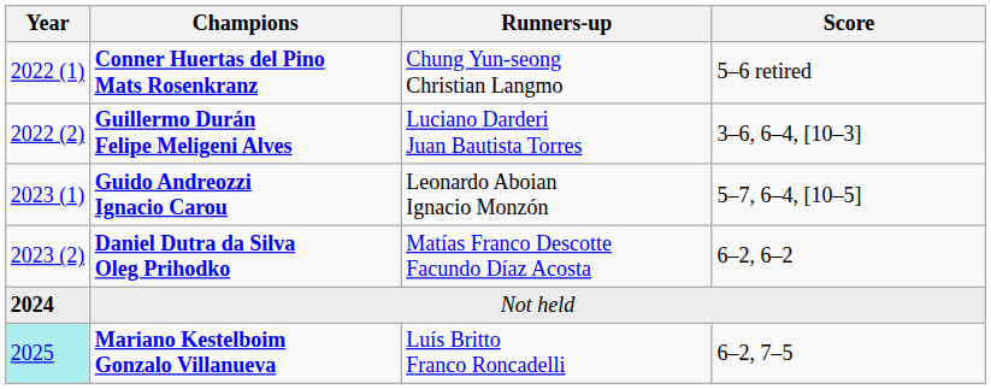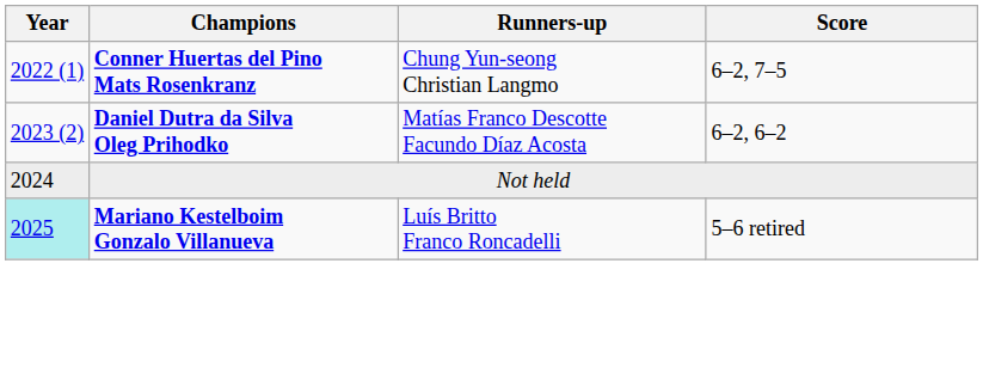Conner Huertas del Pino Mats Rosenkranz | Score: 5–6 retired -> 6–2, 7–5
- row: 2022 (2) | Guillermo Durán Felipe Meligeni Alves | Luciano Darderi Juan Bautista Torres | 3–6, 6–4, [10–3]
- row: 2023 (1) | Guido Andreozzi Ignacio Carou | Leonardo Aboian Ignacio Monzón | 5–7, 6–4, [10–5]
Not held | Year: bold -> normal
Mariano Kestelboim Gonzalo Villanueva | Score: 6–2, 7–5 -> 5–6 retired
